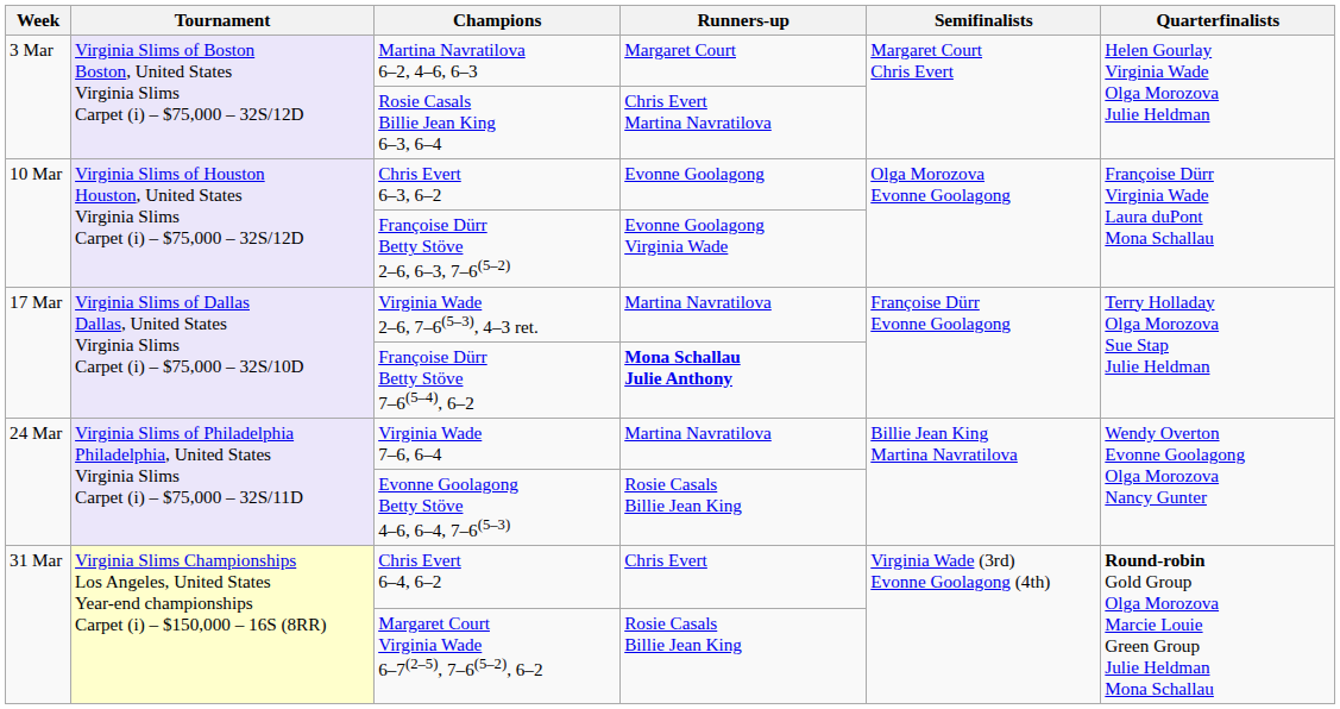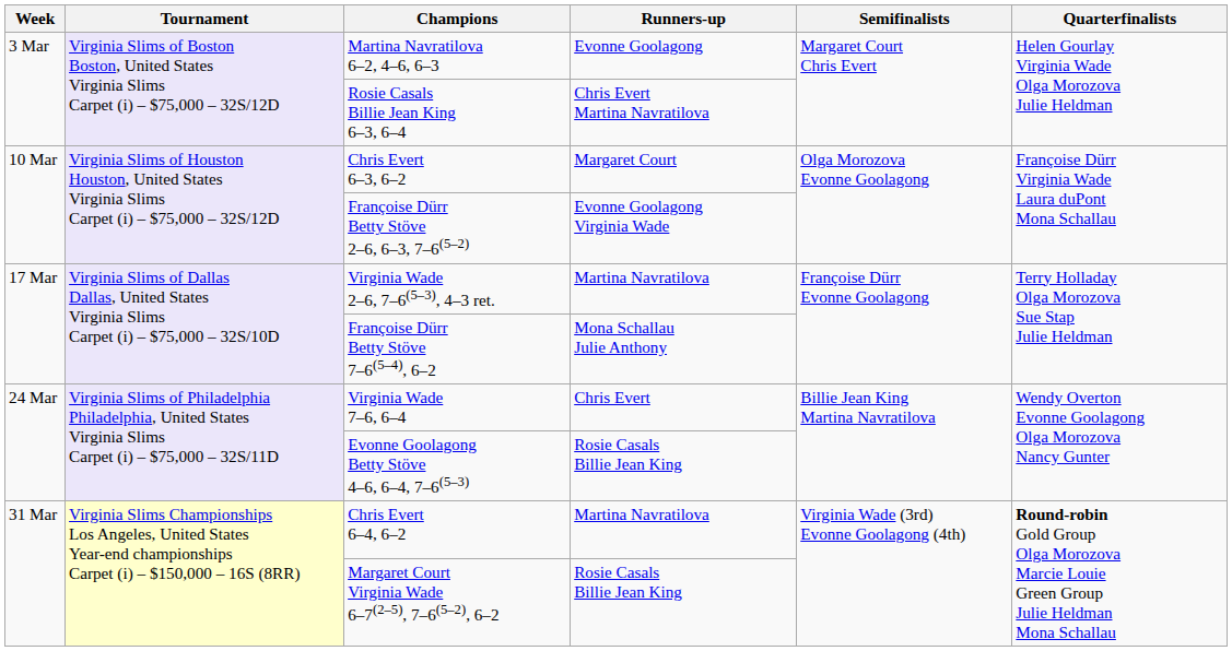Martina Navratilova 6–2, 4–6, 6–3 | Runners-up: Margaret Court -> Evonne Goolagong
Chris Evert 6–3, 6–2 | Runners-up: Evonne Goolagong -> Margaret Court
Françoise Dürr Betty Stöve 7–6(5–4), 6–2 | Runners-up: bold -> normal
Virginia Wade 7–6, 6–4 | Runners-up: Martina Navratilova -> Chris Evert
Chris Evert 6–4, 6–2 | Runners-up: Chris Evert -> Martina Navratilova
